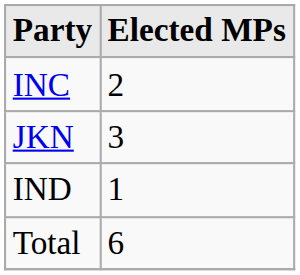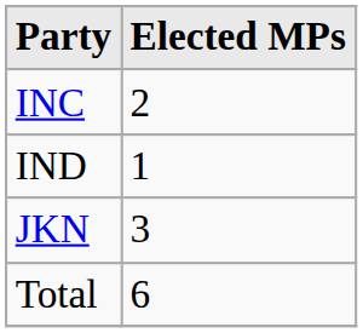rows swapped: JKN <-> IND
